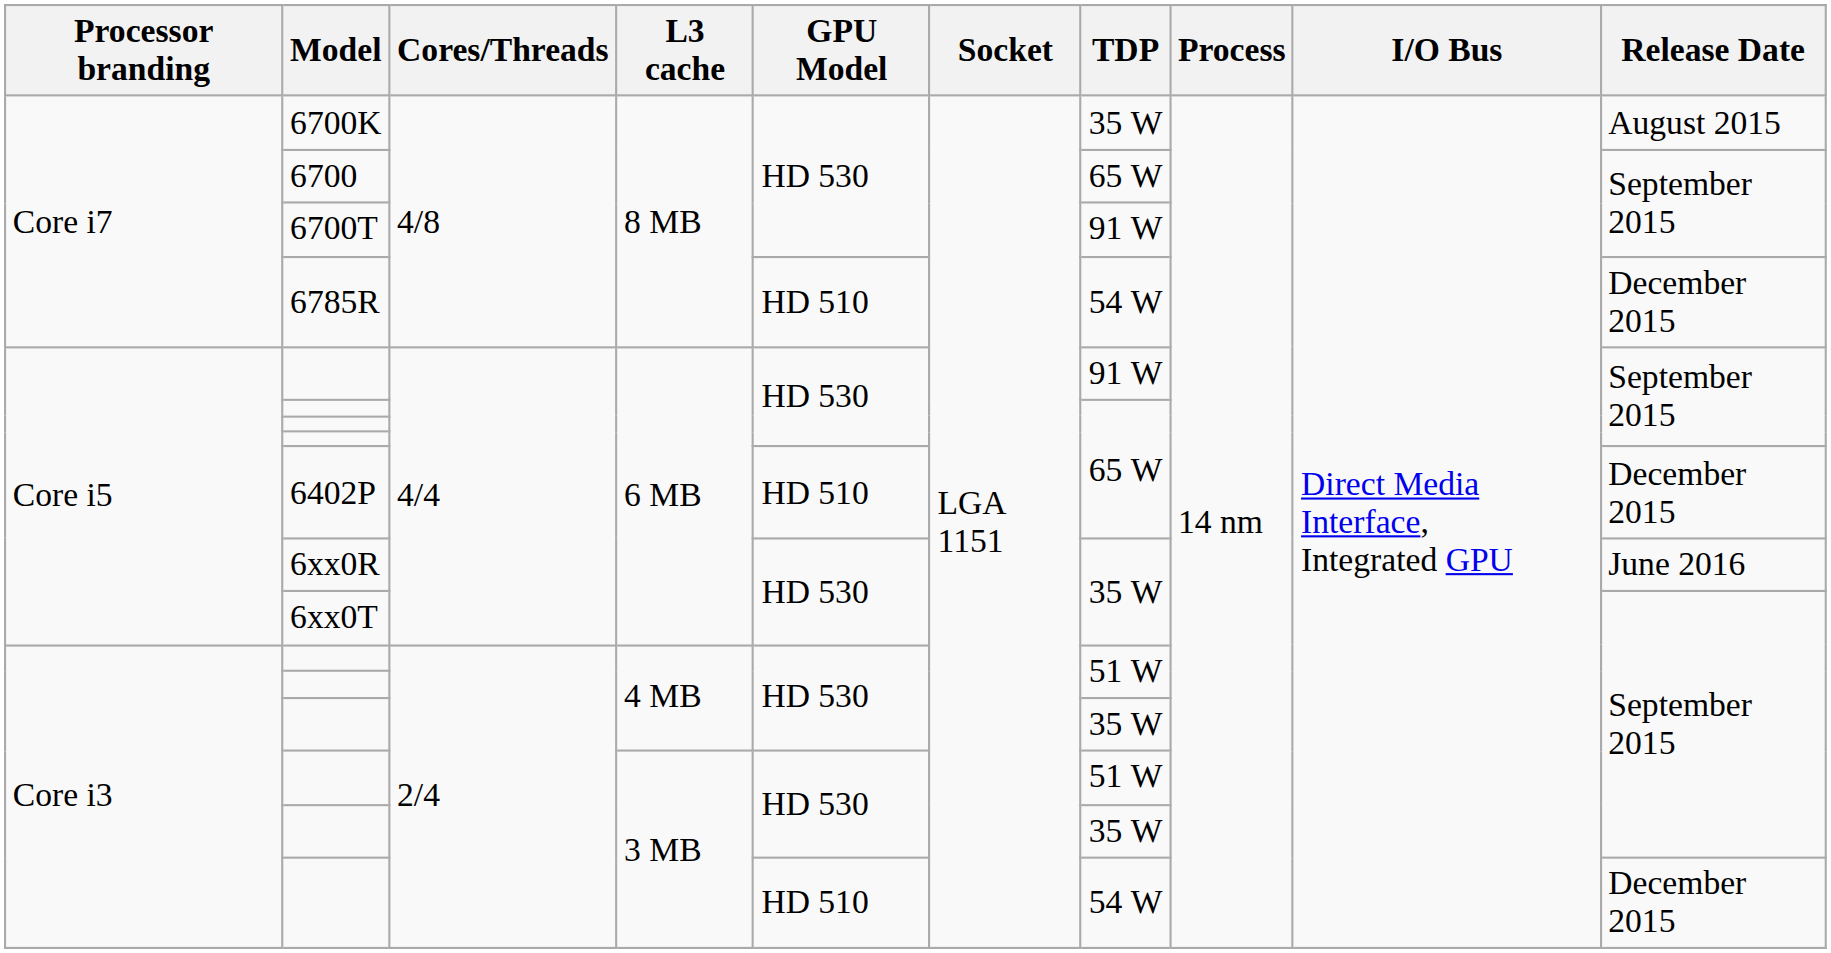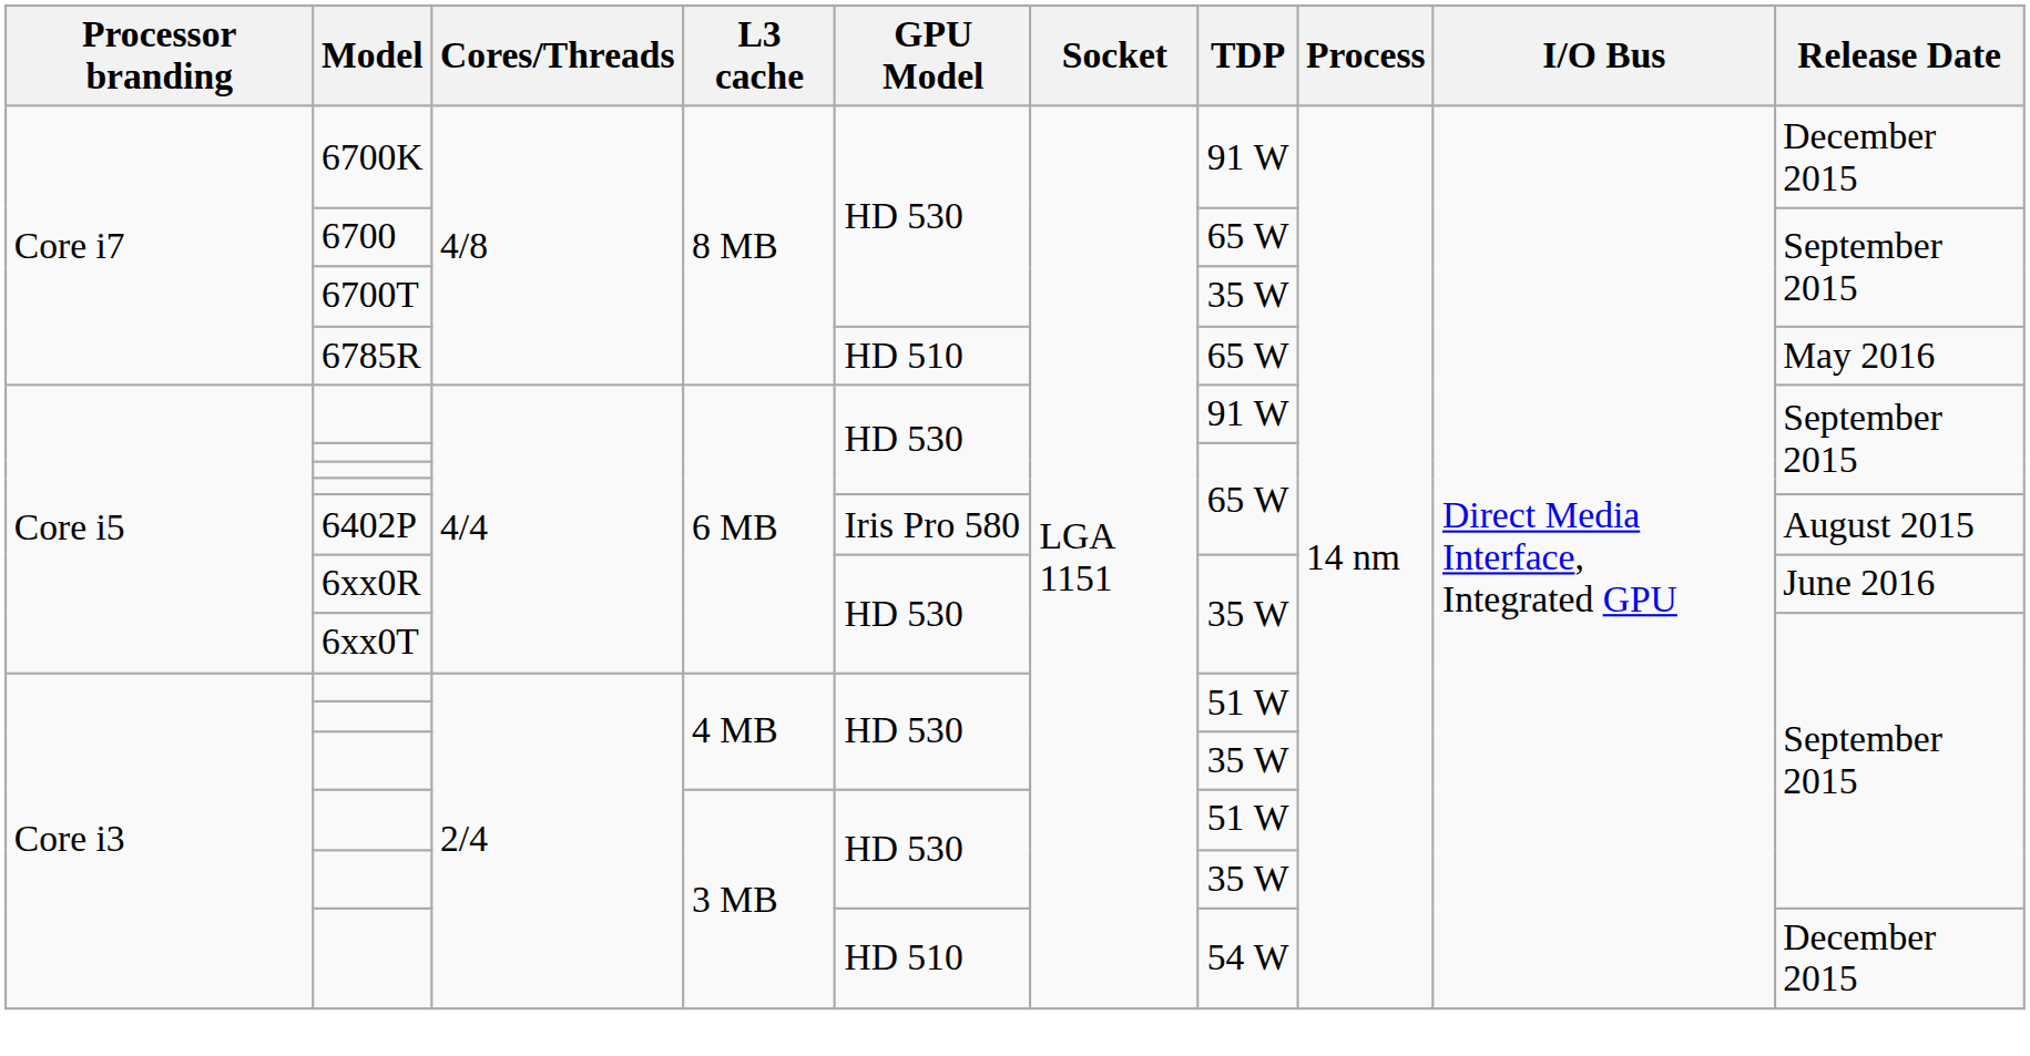6700K | TDP: 35 W -> 91 W
6700K | Release Date: August 2015 -> December 2015
6700T | TDP: 91 W -> 35 W
6785R | TDP: 54 W -> 65 W
6785R | Release Date: December 2015 -> May 2016
6402P | GPU Model: HD 510 -> Iris Pro 580
6402P | Release Date: December 2015 -> August 2015
